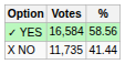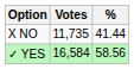rows swapped: ✓ YES <-> X NO
